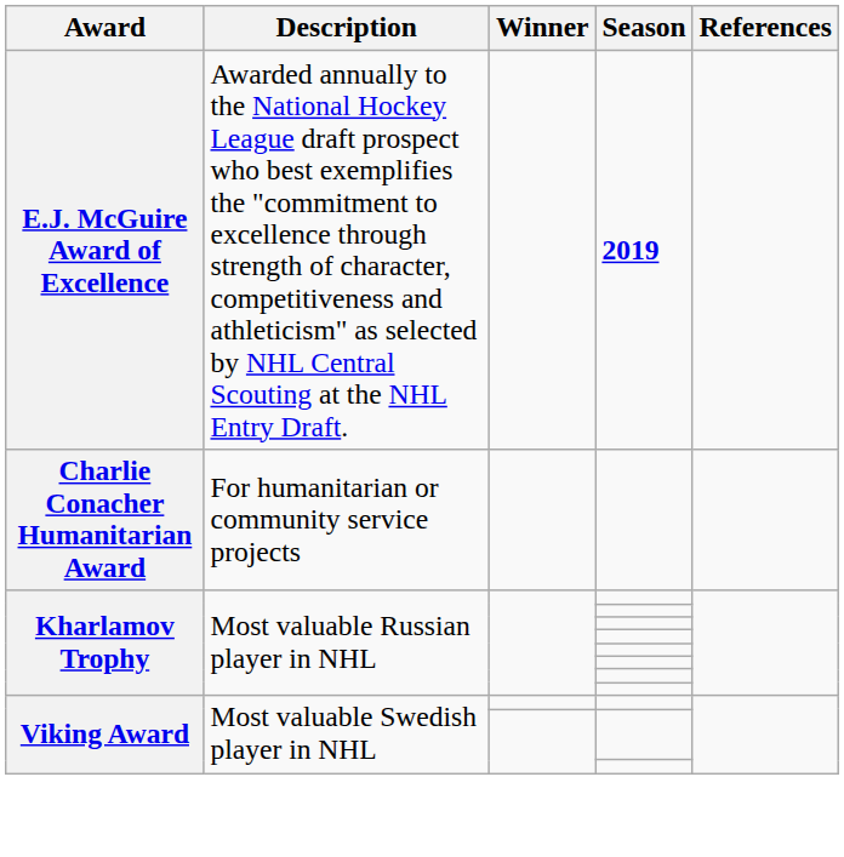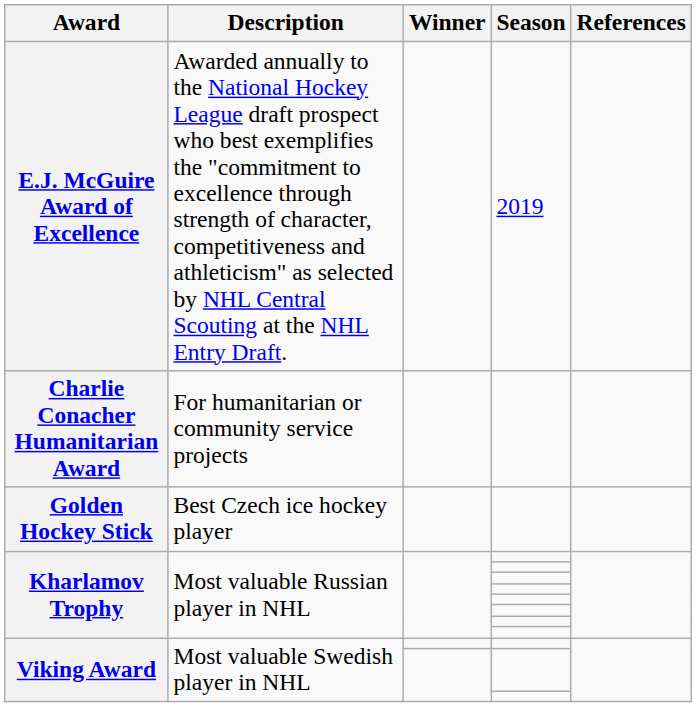E.J. McGuire Award of Excellence | Season: bold -> normal
+ row: Golden Hockey Stick | Best Czech ice hockey player
